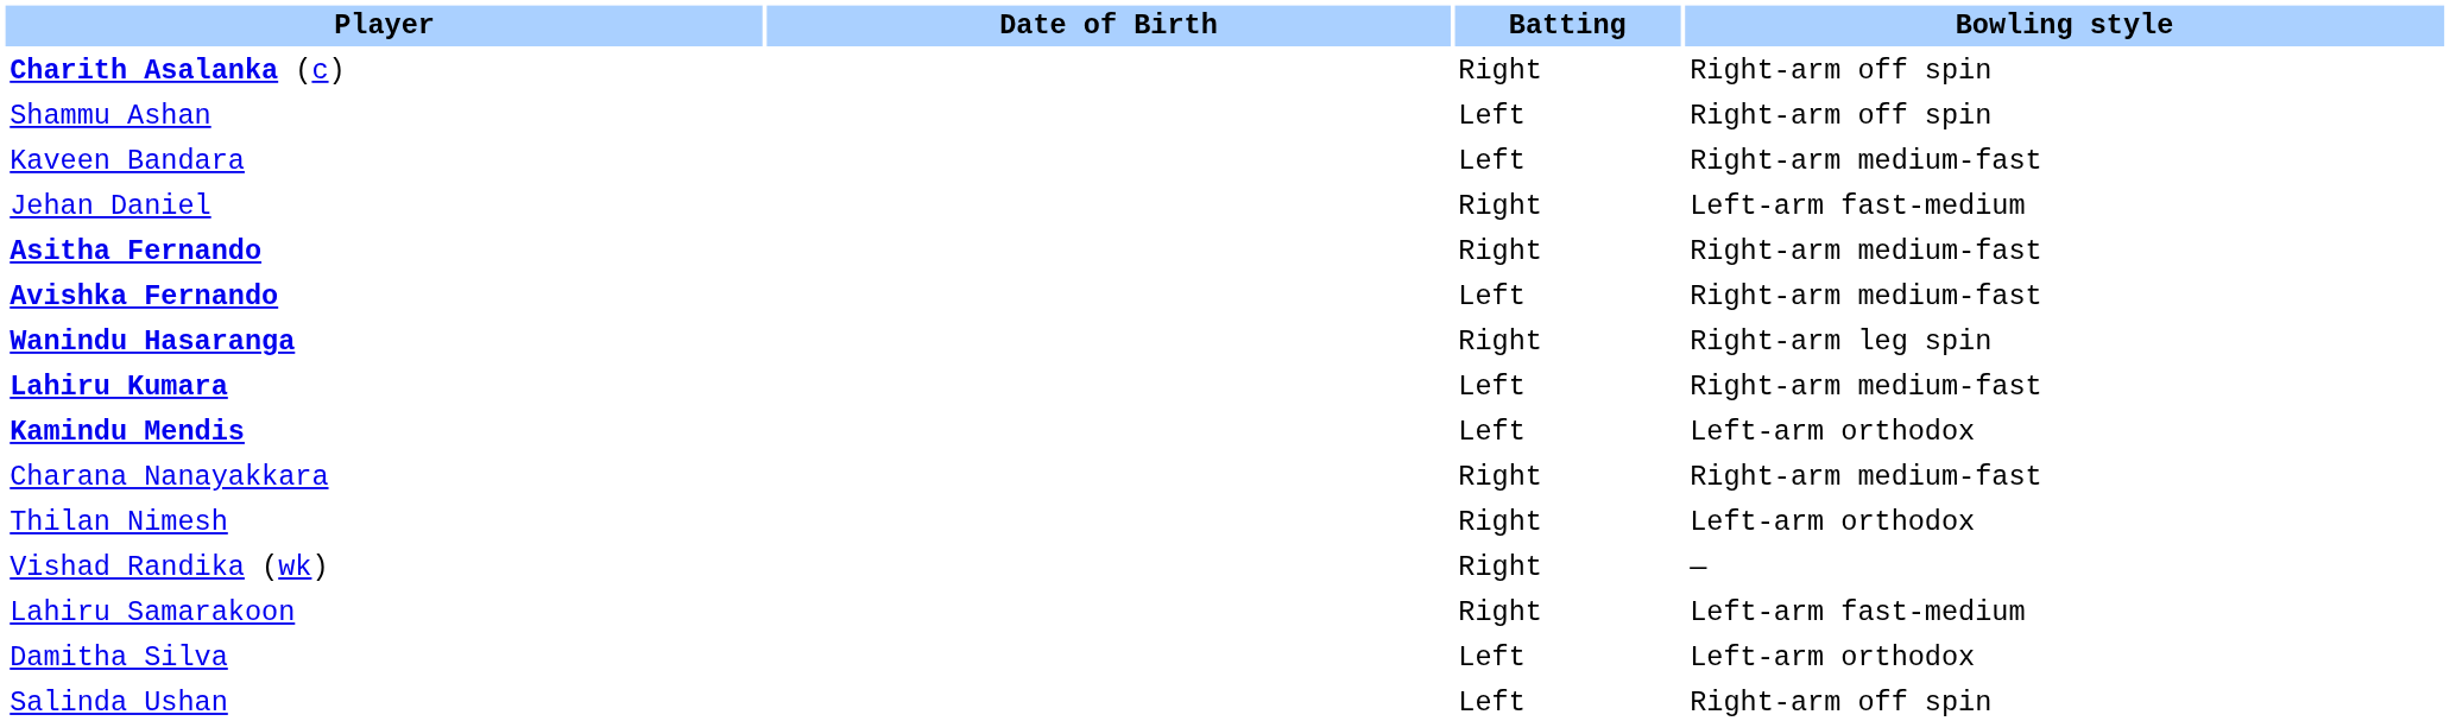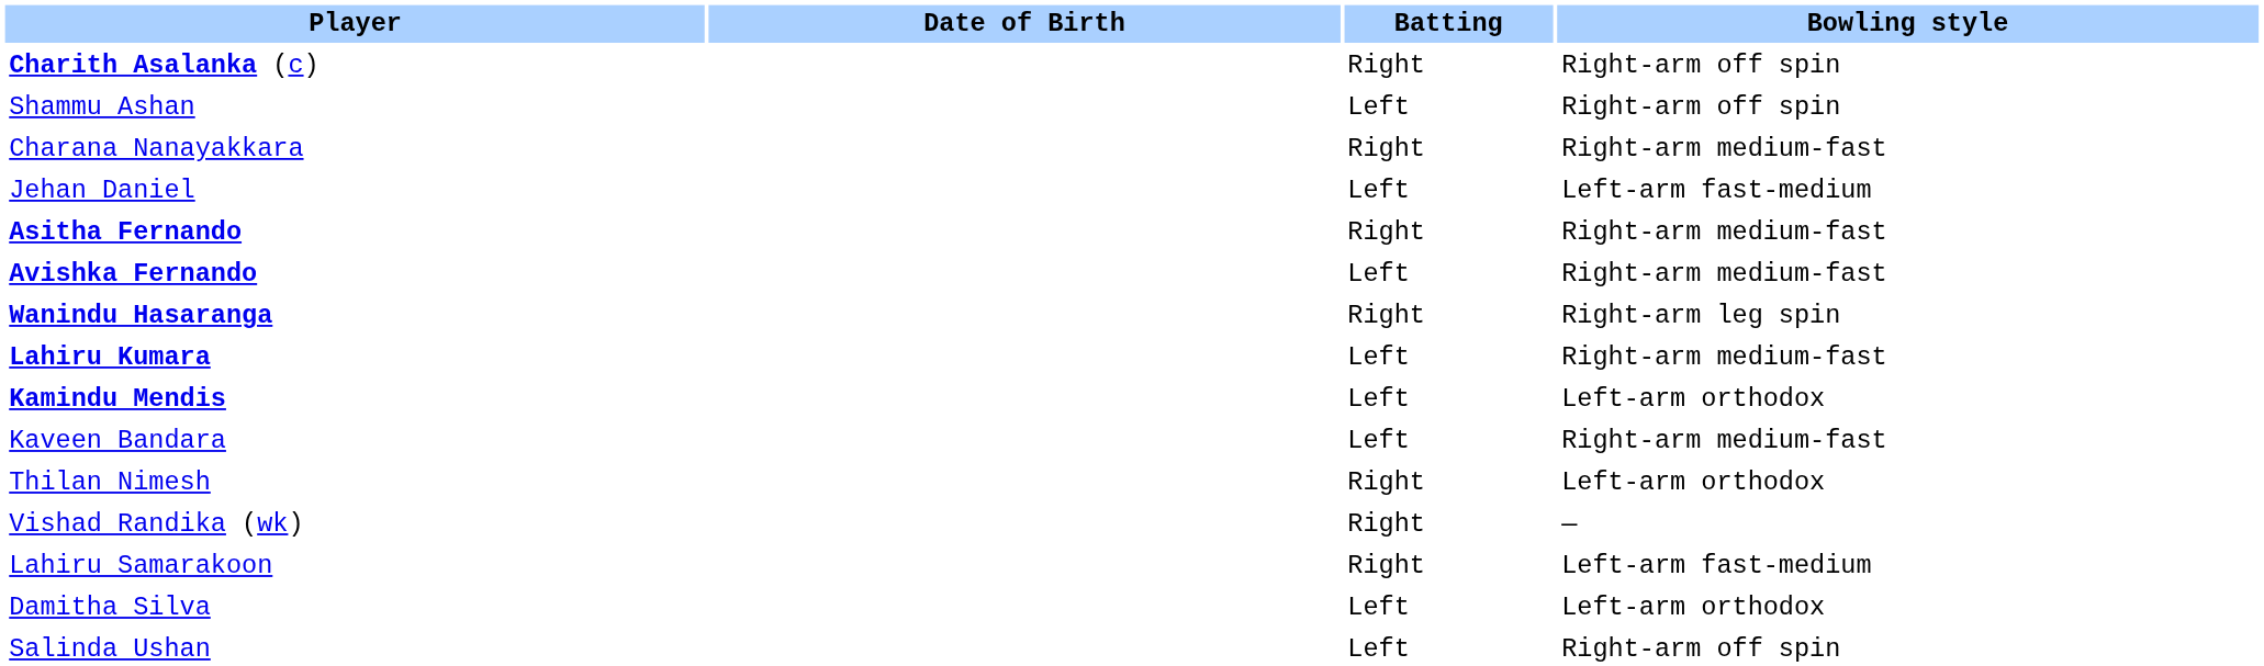rows swapped: Kaveen Bandara <-> Charana Nanayakkara
Jehan Daniel | Batting: Right -> Left
